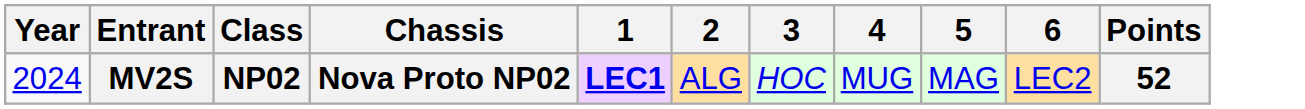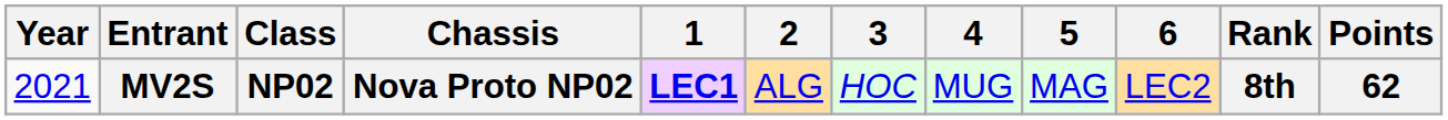+ column: Rank | 8th
MV2S | Year: 2024 -> 2021
MV2S | Points: 52 -> 62
